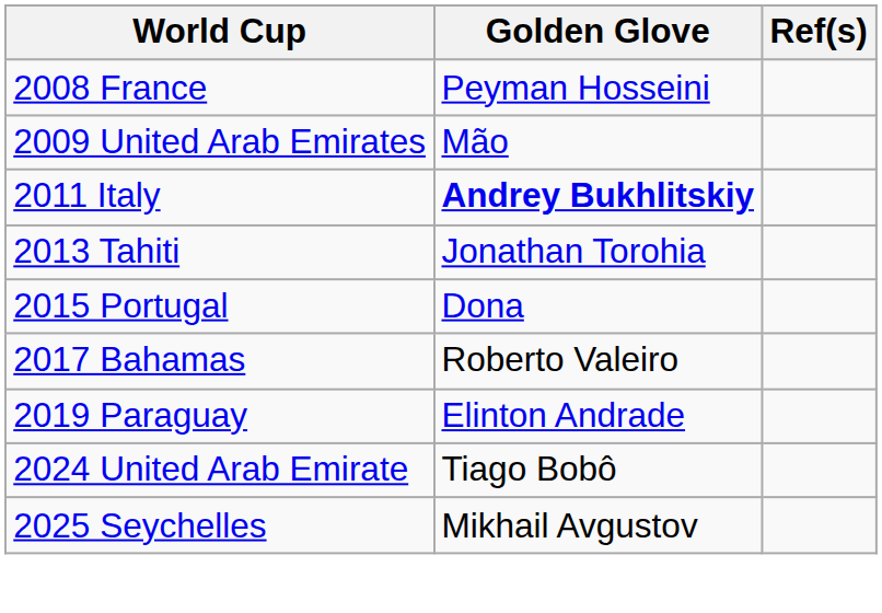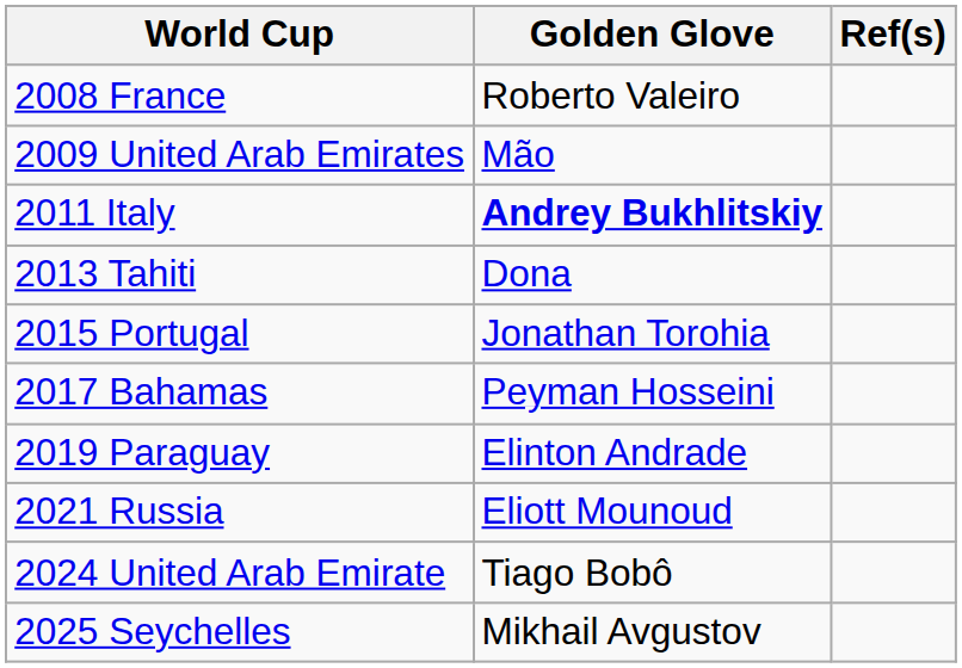2008 France | Golden Glove: Peyman Hosseini -> Roberto Valeiro
2013 Tahiti | Golden Glove: Jonathan Torohia -> Dona
2015 Portugal | Golden Glove: Dona -> Jonathan Torohia
2017 Bahamas | Golden Glove: Roberto Valeiro -> Peyman Hosseini
+ row: 2021 Russia | Eliott Mounoud
